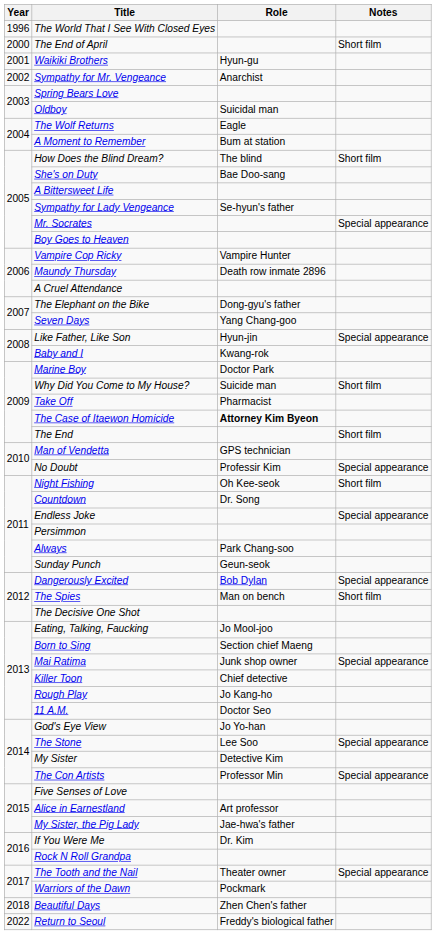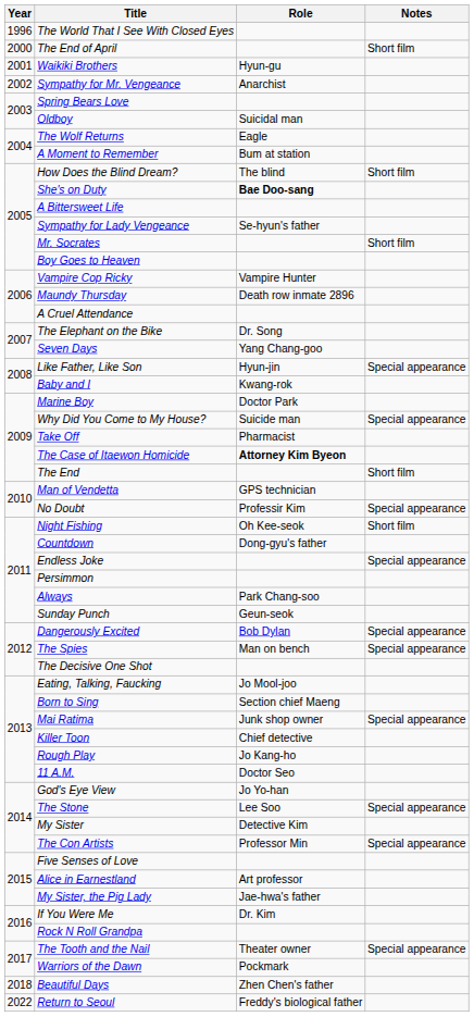She's on Duty | Role: normal -> bold
Mr. Socrates | Notes: Special appearance -> Short film
The Elephant on the Bike | Role: Dong-gyu's father -> Dr. Song
Why Did You Come to My House? | Notes: Short film -> Special appearance
Countdown | Role: Dr. Song -> Dong-gyu's father
The Spies | Notes: Short film -> Special appearance
